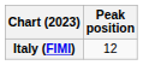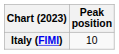Italy (FIMI) | Peak position: 12 -> 10
